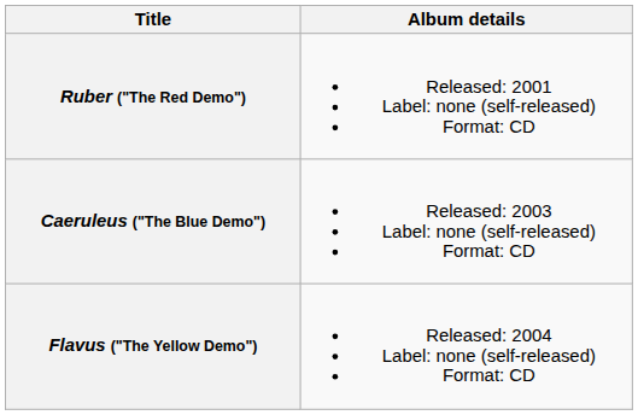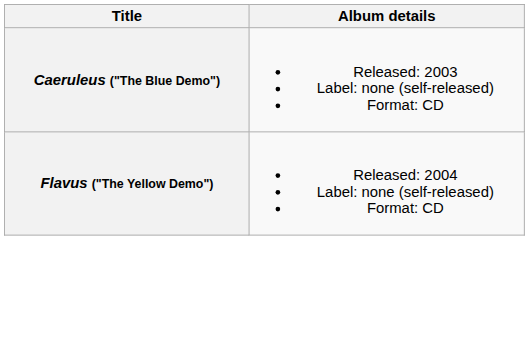- row: Ruber ("The Red Demo") | Released: 2001 Label: none (self-released) Format: CD
